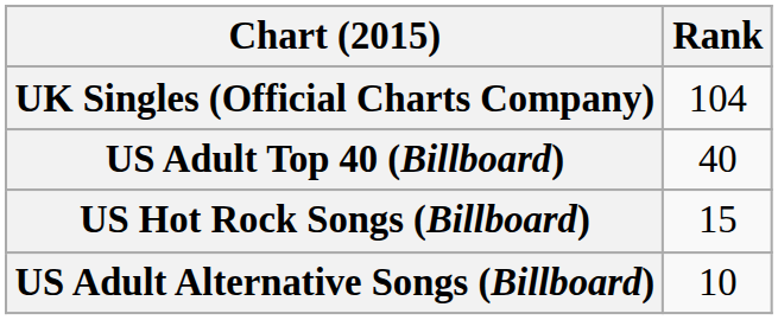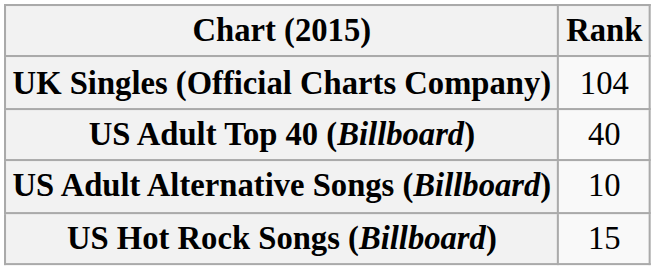rows swapped: US Adult Alternative Songs (Billboard) <-> US Hot Rock Songs (Billboard)
